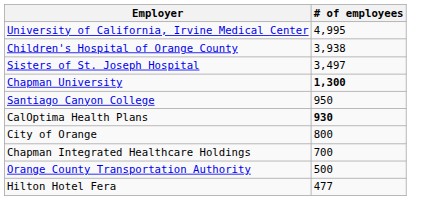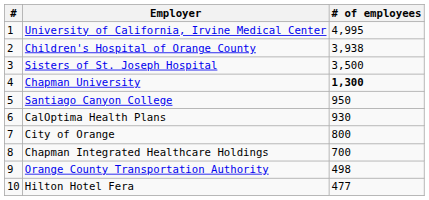+ column: # | 1 | 2 | 3 | 4 | 5 | 6 | 7 | 8 | 9 | 10
Sisters of St. Joseph Hospital | # of employees: 3,497 -> 3,500
CalOptima Health Plans | # of employees: bold -> normal
Orange County Transportation Authority | # of employees: 500 -> 498
